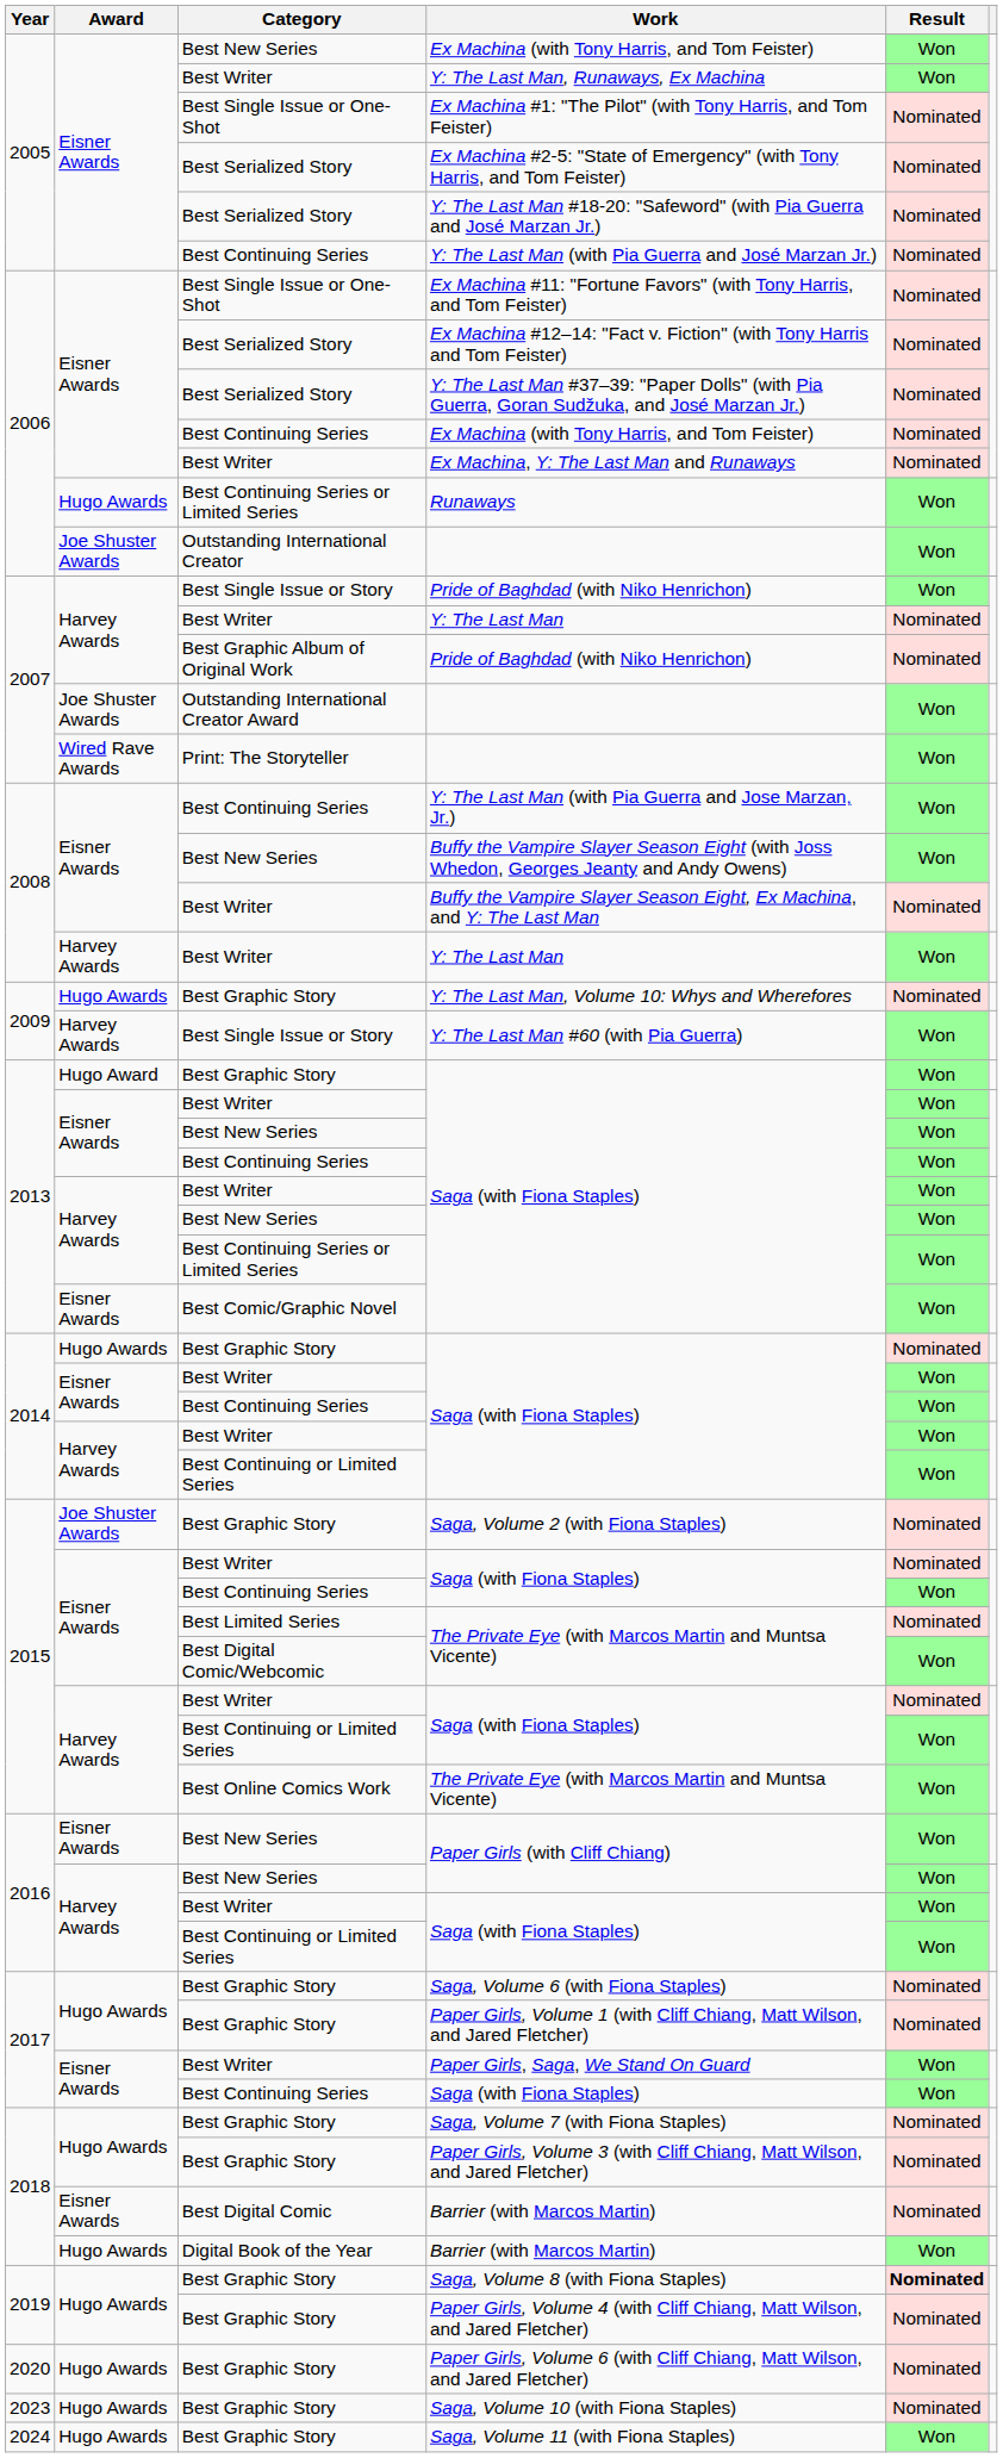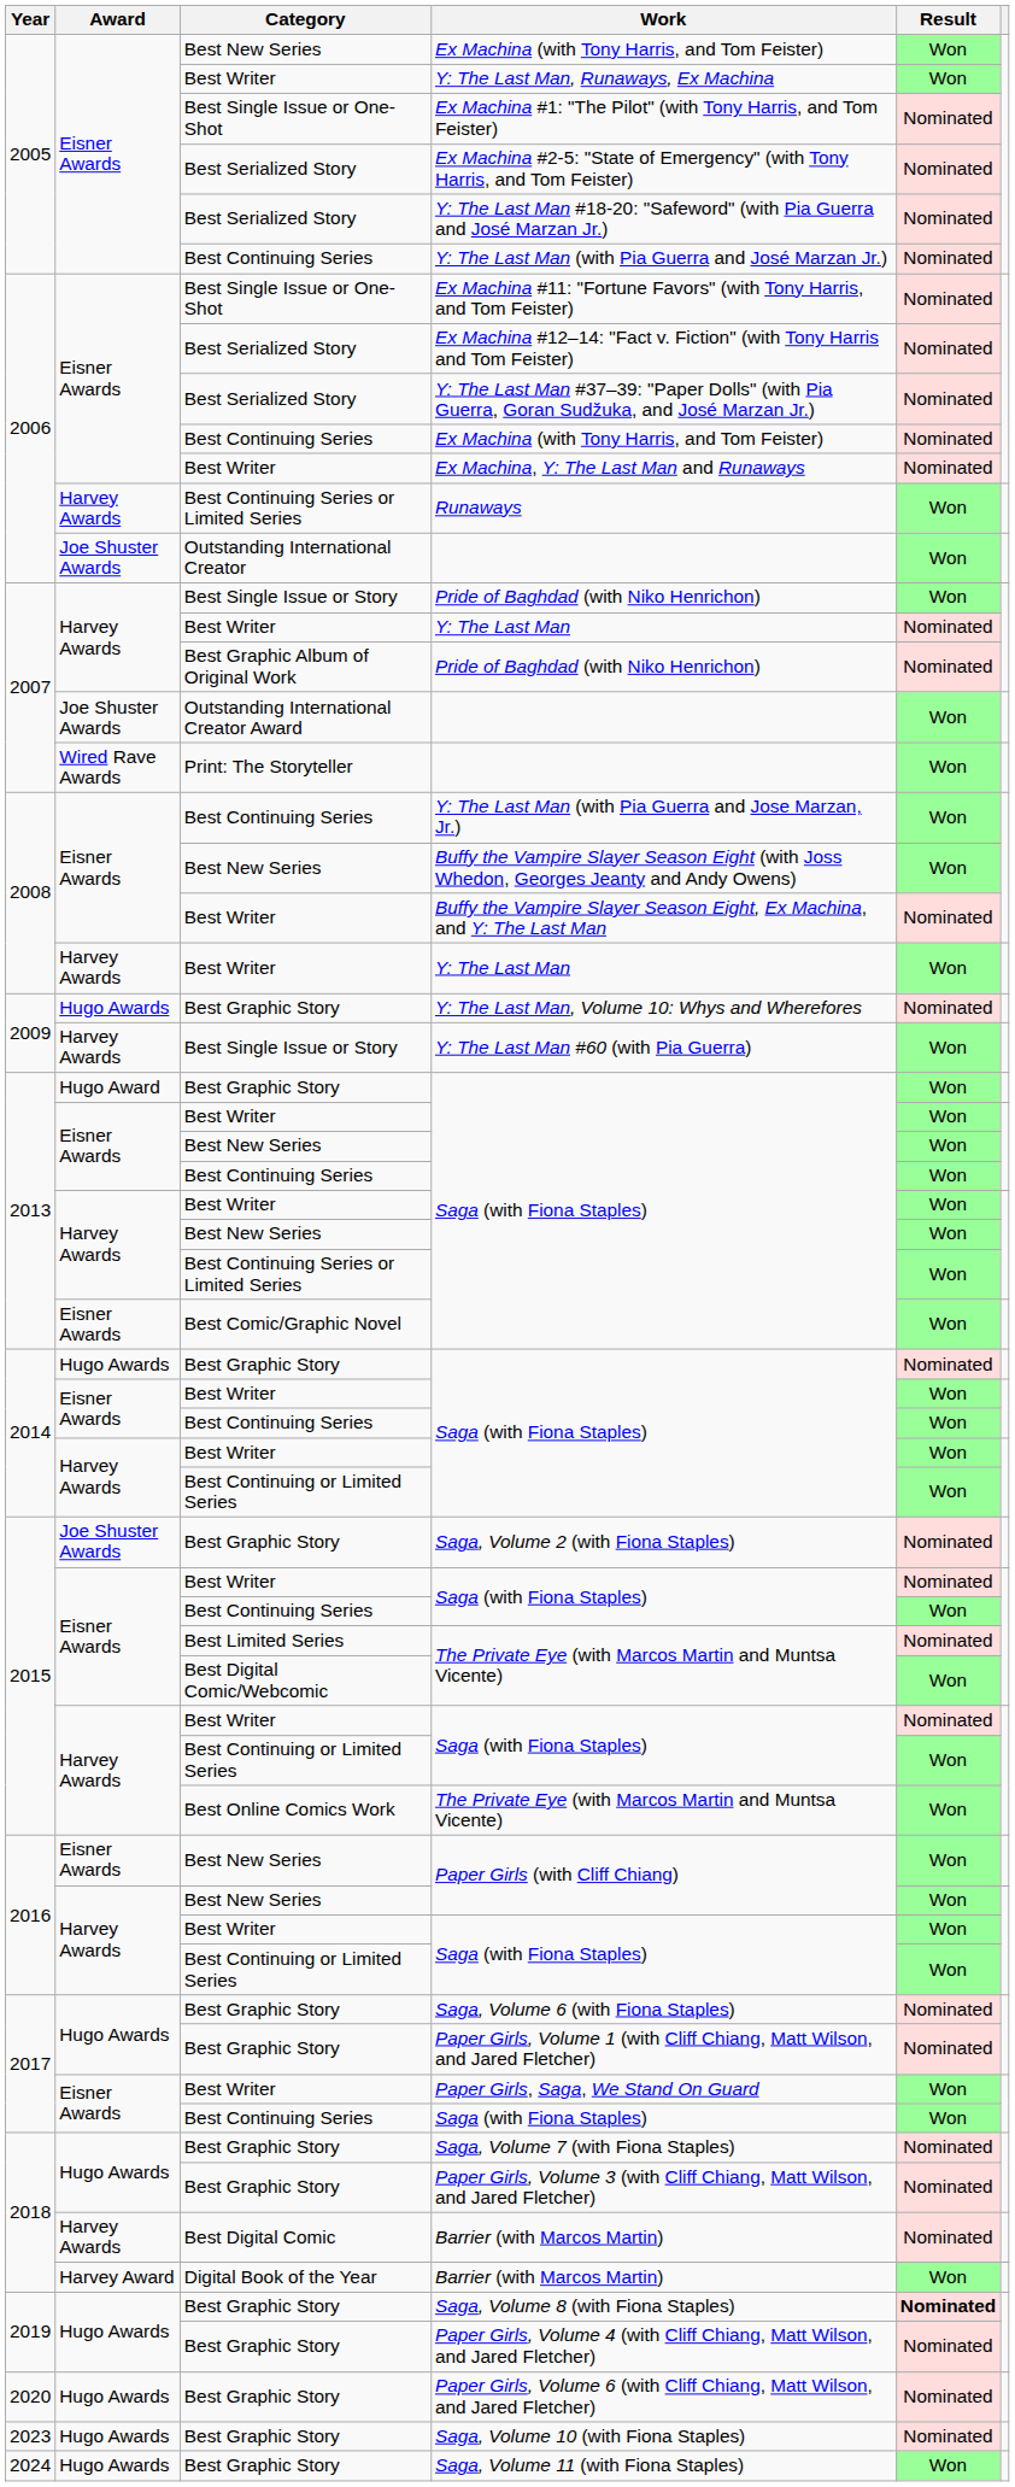Runaways | Award: Hugo Awards -> Harvey Awards
Best Digital Comic / Barrier (with Marcos Martin) | Award: Eisner Awards -> Harvey Awards
Digital Book of the Year / Barrier (with Marcos Martin) | Award: Hugo Awards -> Harvey Award
